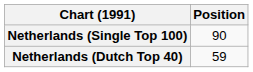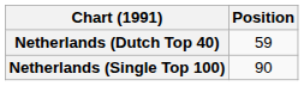rows swapped: Netherlands (Dutch Top 40) <-> Netherlands (Single Top 100)
